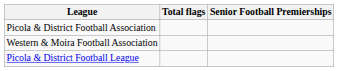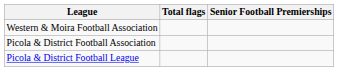rows swapped: Picola & District Football Association <-> Western & Moira Football Association
